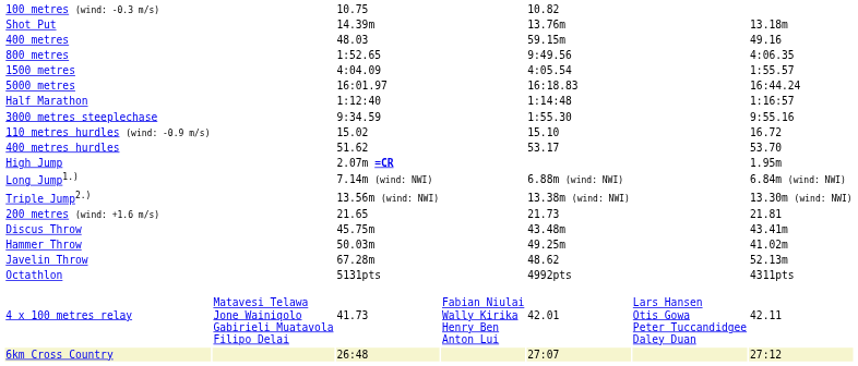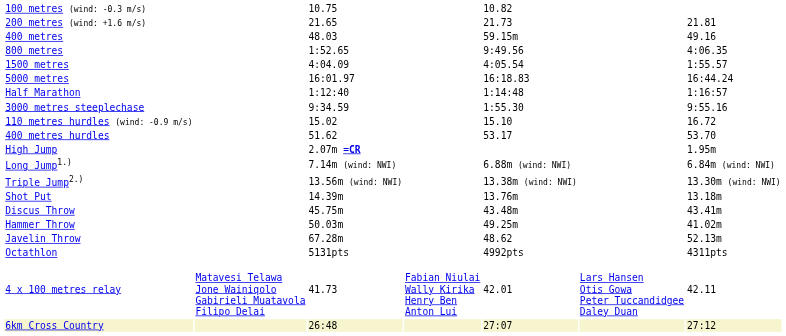rows swapped: 200 metres (wind: +1.6 m/s) <-> Shot Put
